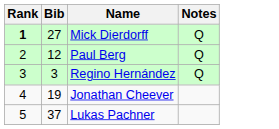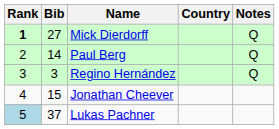+ column: Country
Paul Berg | Bib: 12 -> 14
Jonathan Cheever | Bib: 19 -> 15
Lukas Pachner | Rank: no background -> lightblue background
